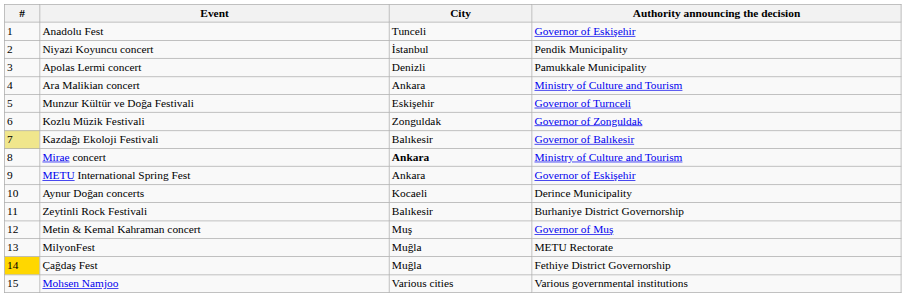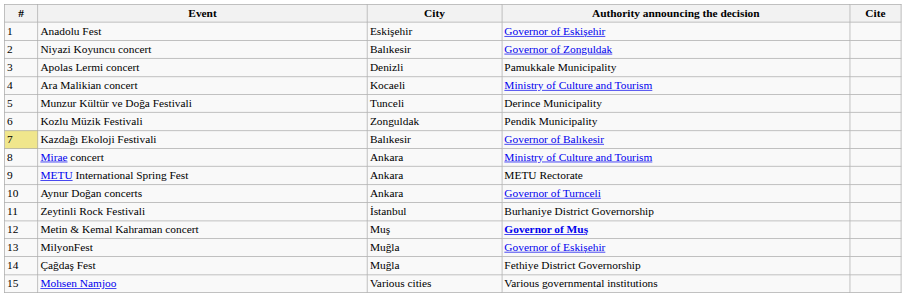+ column: Cite
Anadolu Fest | City: Tunceli -> Eskişehir
Niyazi Koyuncu concert | City: İstanbul -> Balıkesir
Niyazi Koyuncu concert | Authority announcing the decision: Pendik Municipality -> Governor of Zonguldak
Ara Malikian concert | City: Ankara -> Kocaeli
Munzur Kültür ve Doğa Festivali | City: Eskişehir -> Tunceli
Munzur Kültür ve Doğa Festivali | Authority announcing the decision: Governor of Turnceli -> Derince Municipality
Kozlu Müzik Festivali | Authority announcing the decision: Governor of Zonguldak -> Pendik Municipality
Mirae concert | City: bold -> normal
METU International Spring Fest | Authority announcing the decision: Governor of Eskişehir -> METU Rectorate
Aynur Doğan concerts | City: Kocaeli -> Ankara
Aynur Doğan concerts | Authority announcing the decision: Derince Municipality -> Governor of Turnceli
Zeytinli Rock Festivali | City: Balıkesir -> İstanbul
Metin & Kemal Kahraman concert | Authority announcing the decision: normal -> bold
MilyonFest | Authority announcing the decision: METU Rectorate -> Governor of Eskişehir
Çağdaş Fest | #: gold background -> no background
